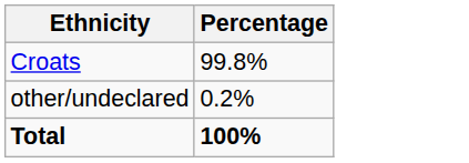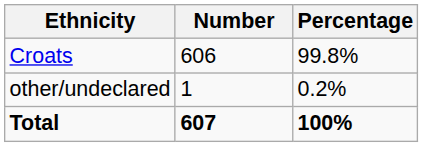+ column: Number | 606 | 1 | 607
